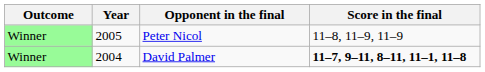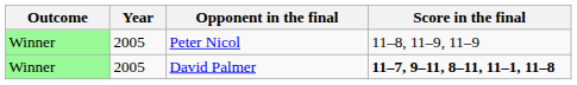David Palmer | Year: 2004 -> 2005
